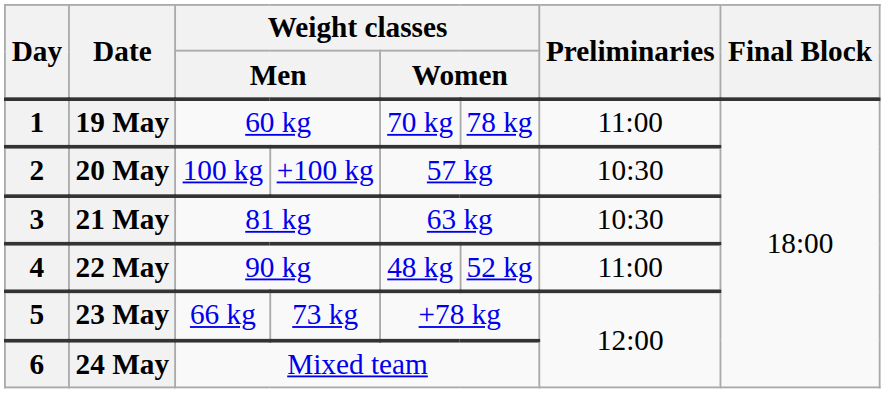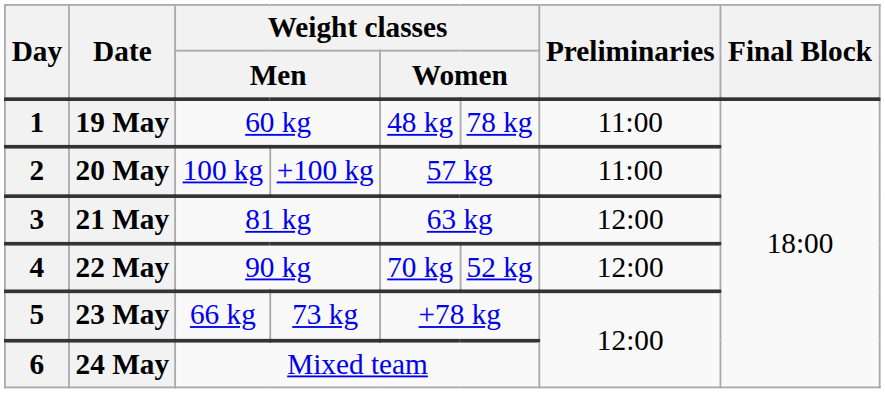19 May | column 5: 70 kg -> 48 kg
20 May | Preliminaries: 10:30 -> 11:00
21 May | Preliminaries: 10:30 -> 12:00
22 May | column 5: 48 kg -> 70 kg
22 May | Preliminaries: 11:00 -> 12:00
